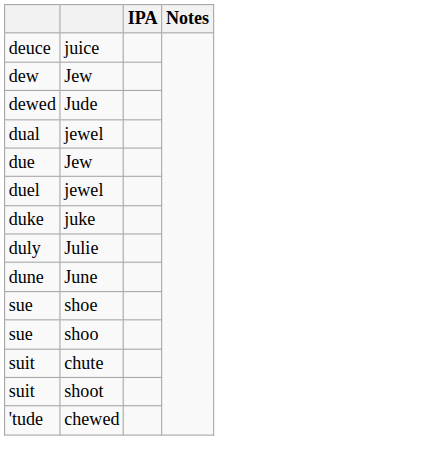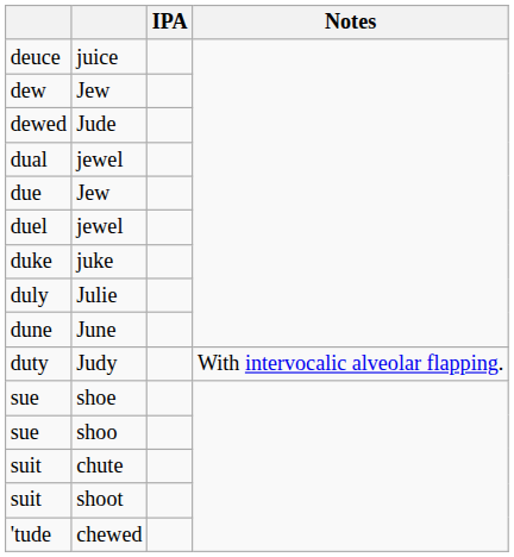+ row: duty | Judy | With intervocalic alveolar flapping.
